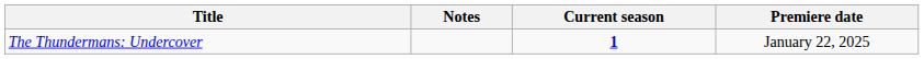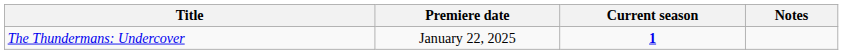columns swapped: Premiere date <-> Notes
